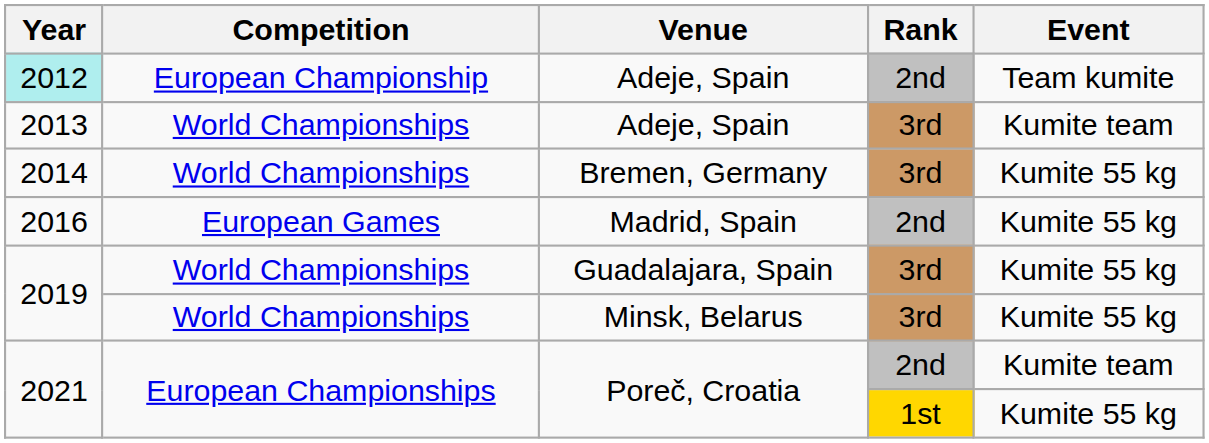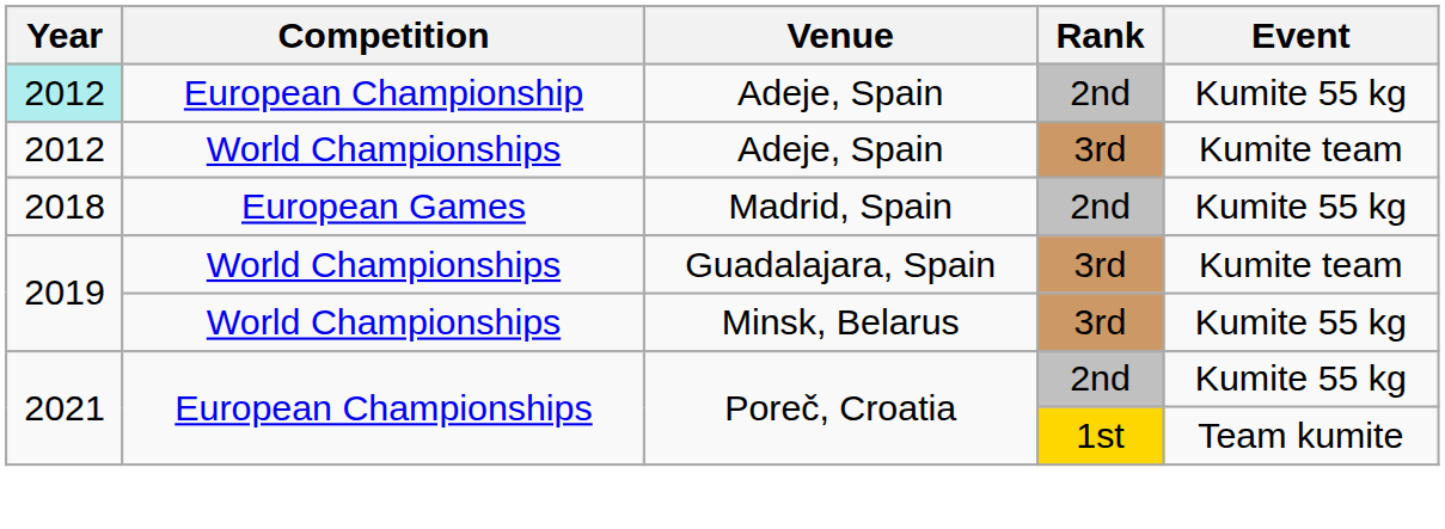Adeje, Spain / 2nd | Event: Team kumite -> Kumite 55 kg
Adeje, Spain / 3rd | Year: 2013 -> 2012
- row: 2014 | World Championships | Bremen, Germany | 3rd | Kumite 55 kg
Madrid, Spain | Year: 2016 -> 2018
Guadalajara, Spain | Event: Kumite 55 kg -> Kumite team
Poreč, Croatia / 2nd | Event: Kumite team -> Kumite 55 kg
Poreč, Croatia / 1st | Event: Kumite 55 kg -> Team kumite
